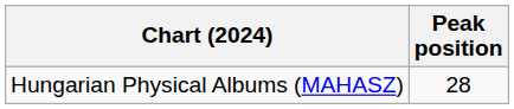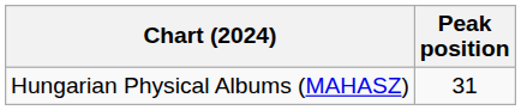Hungarian Physical Albums (MAHASZ) | Peak position: 28 -> 31
